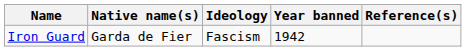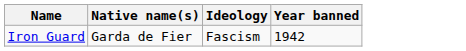- column: Reference(s)
